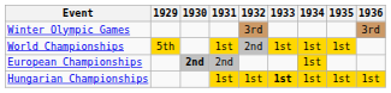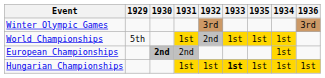columns swapped: 1934 <-> 1935
World Championships | 1929: gold background -> no background
